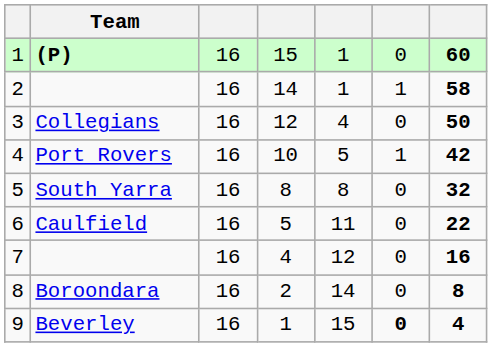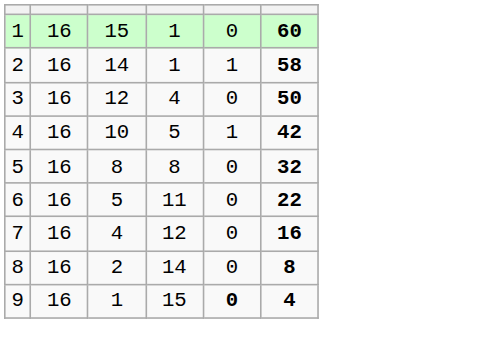- column: Team | (P) | Collegians | Port Rovers | South Yarra | Caulfield | Boroondara | Beverley
